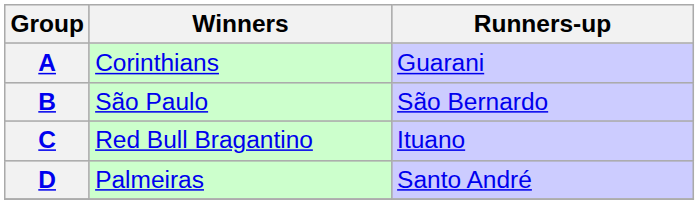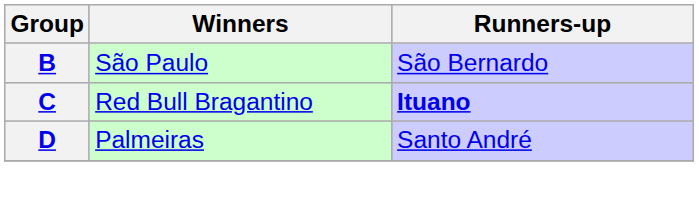- row: A | Corinthians | Guarani
C | Runners-up: normal -> bold
